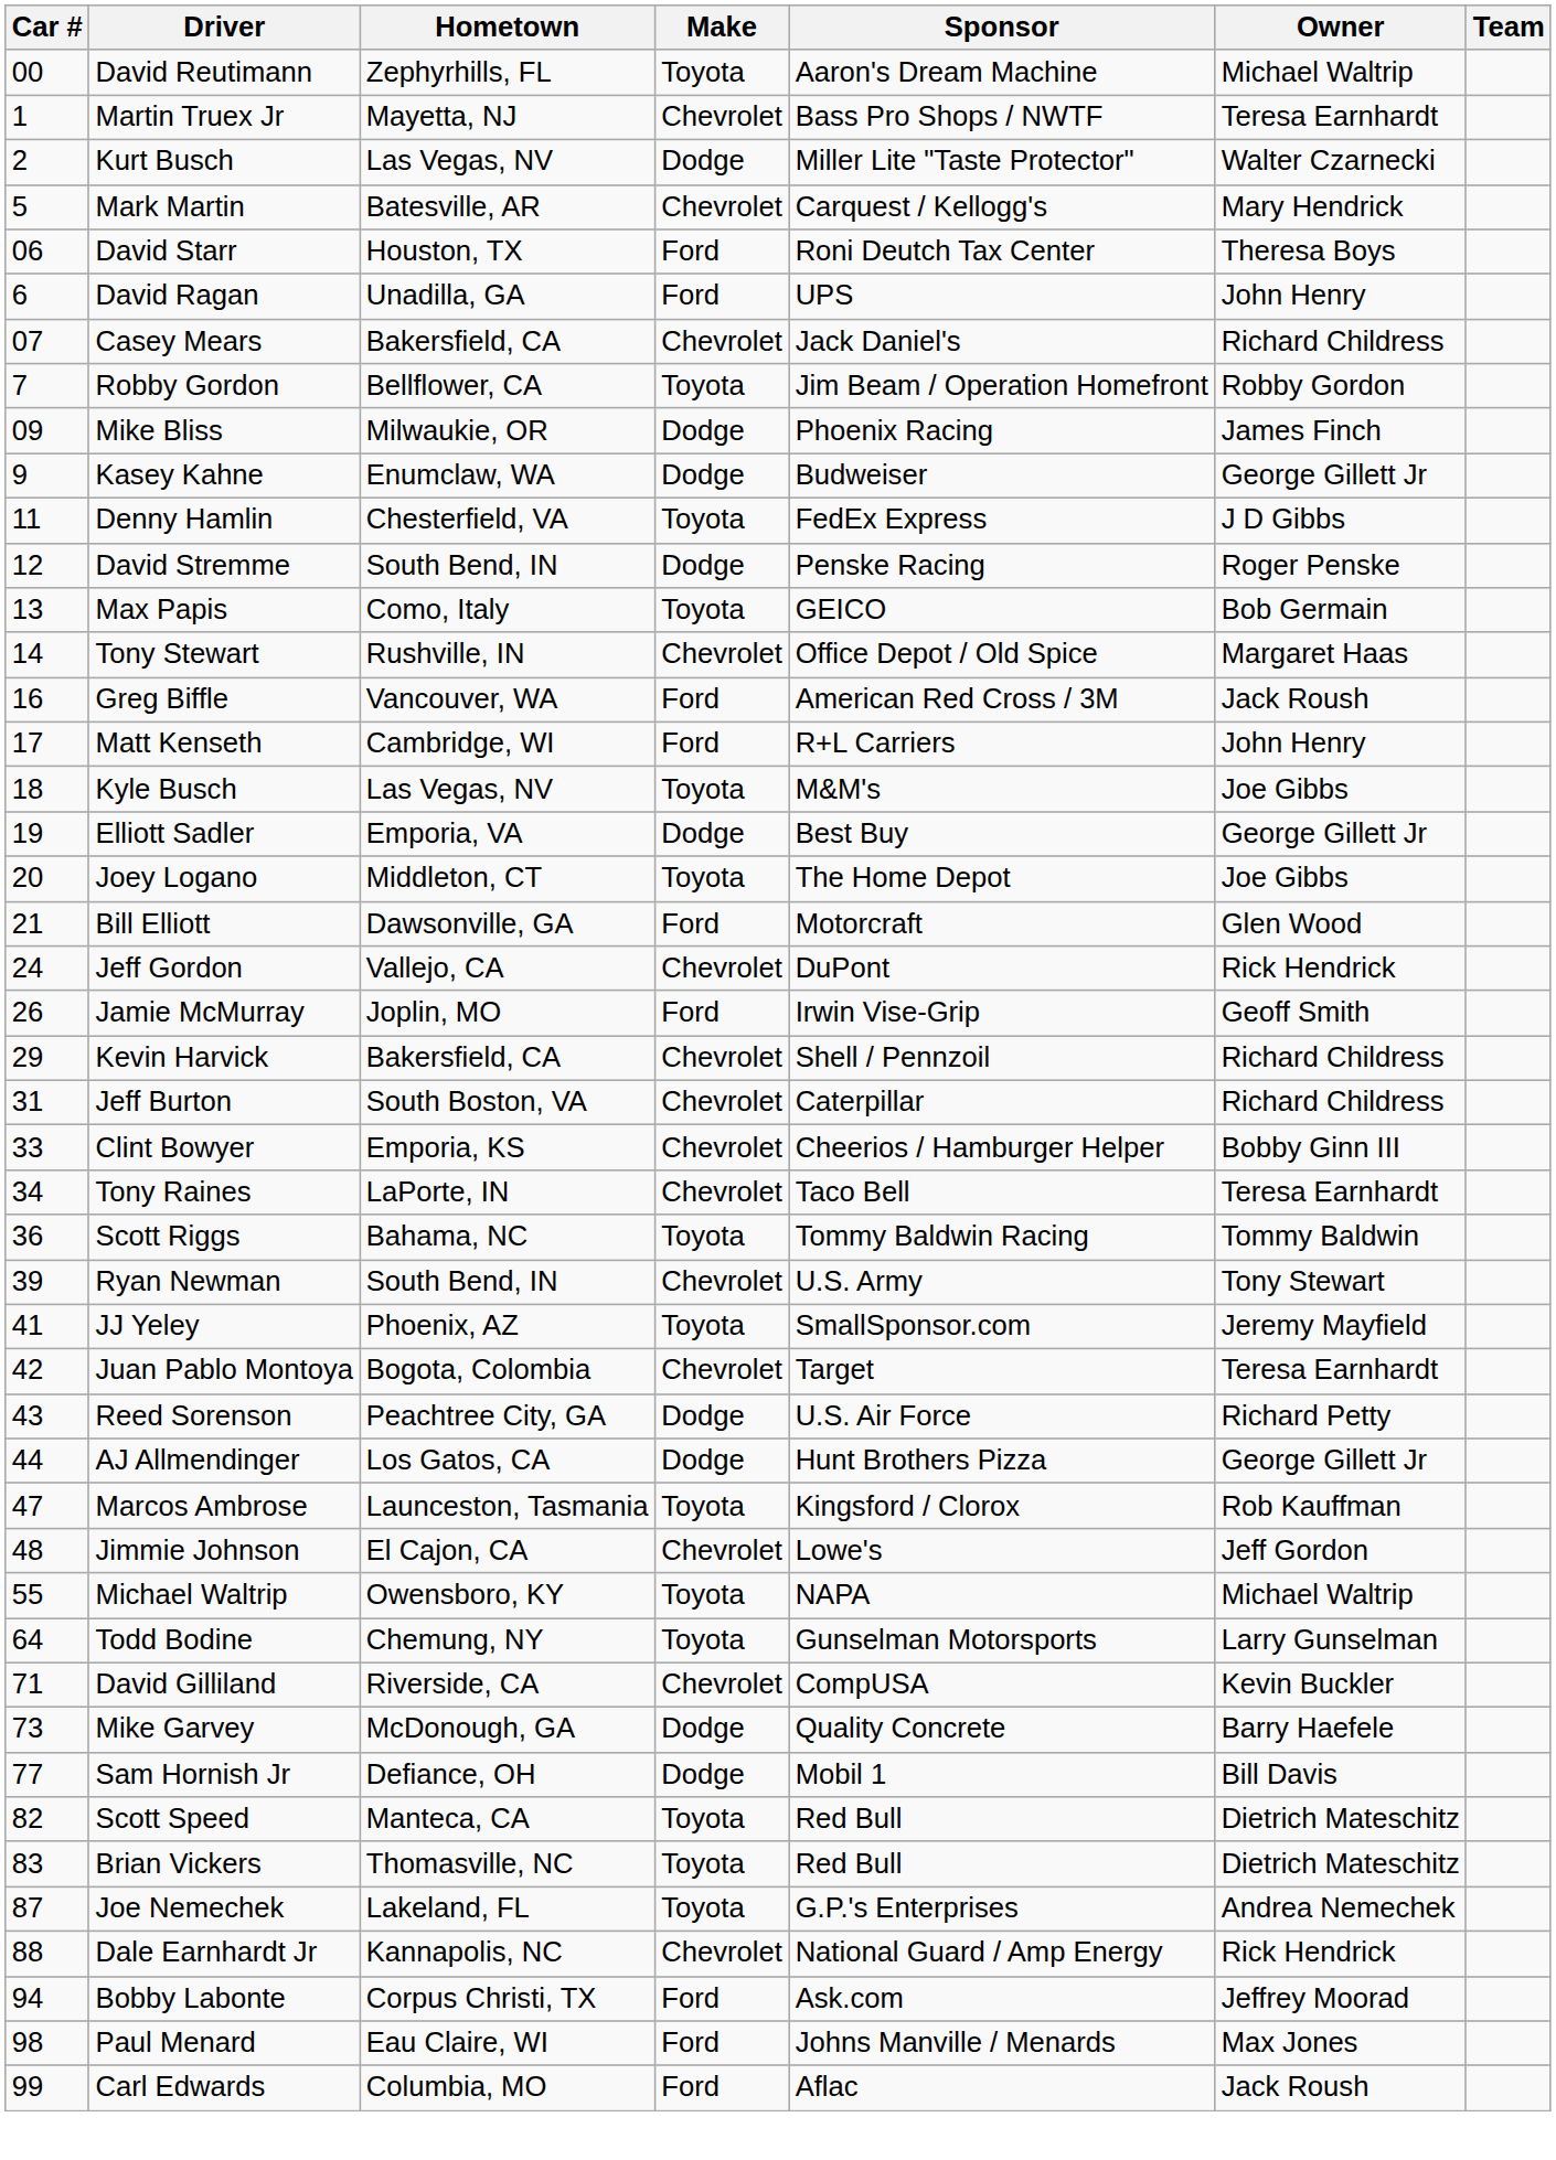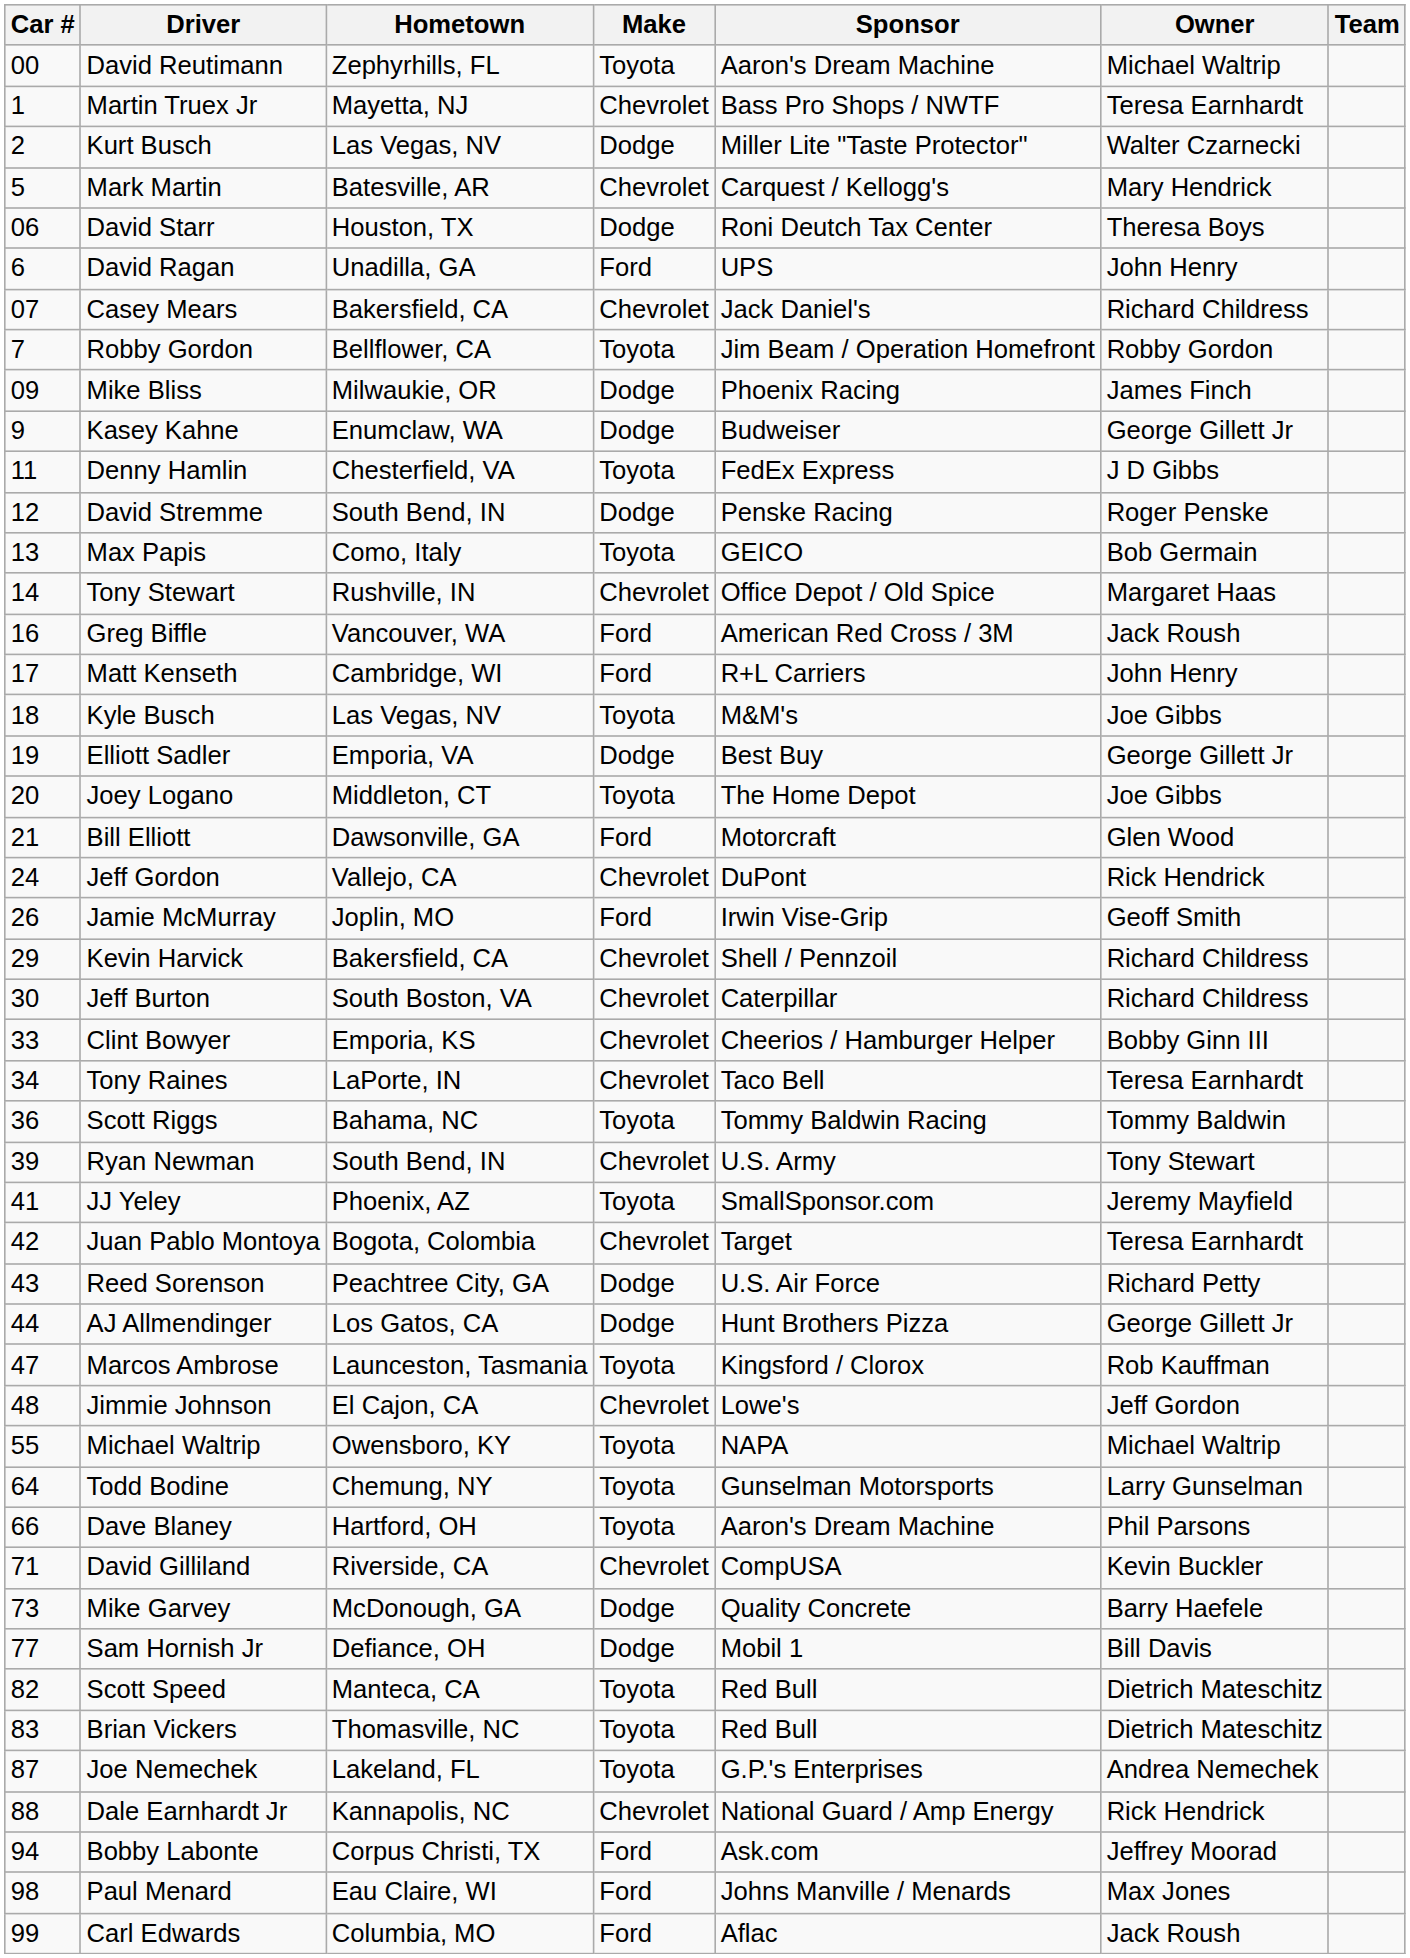David Starr | Make: Ford -> Dodge
Jeff Burton | Car #: 31 -> 30
+ row: 66 | Dave Blaney | Hartford, OH | Toyota | Aaron's Dream Machine | Phil Parsons
